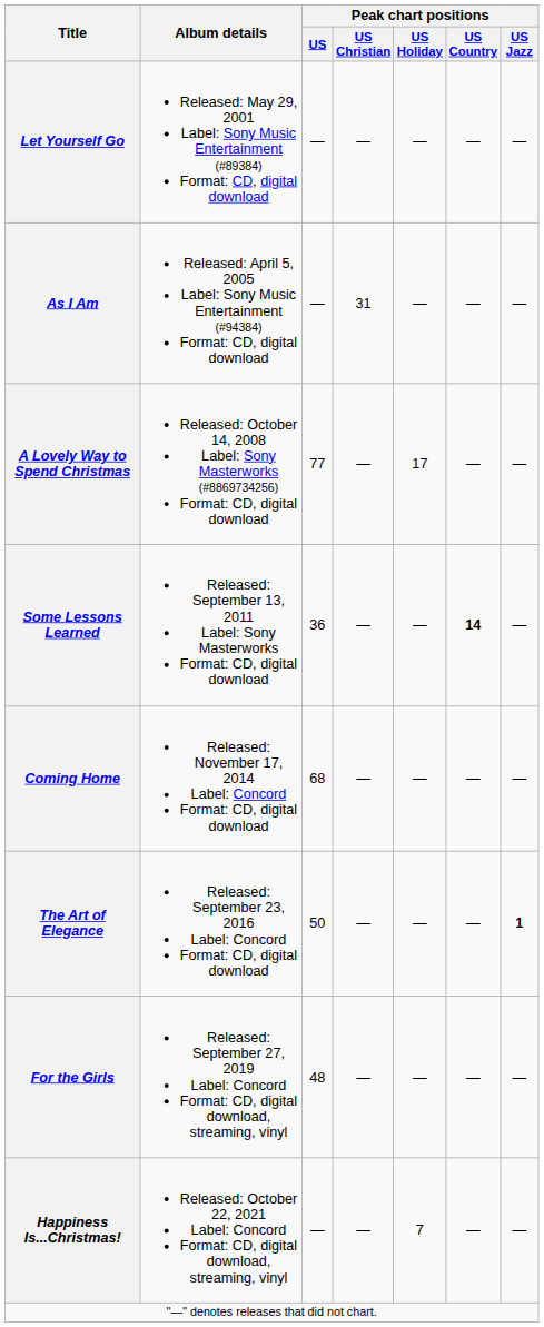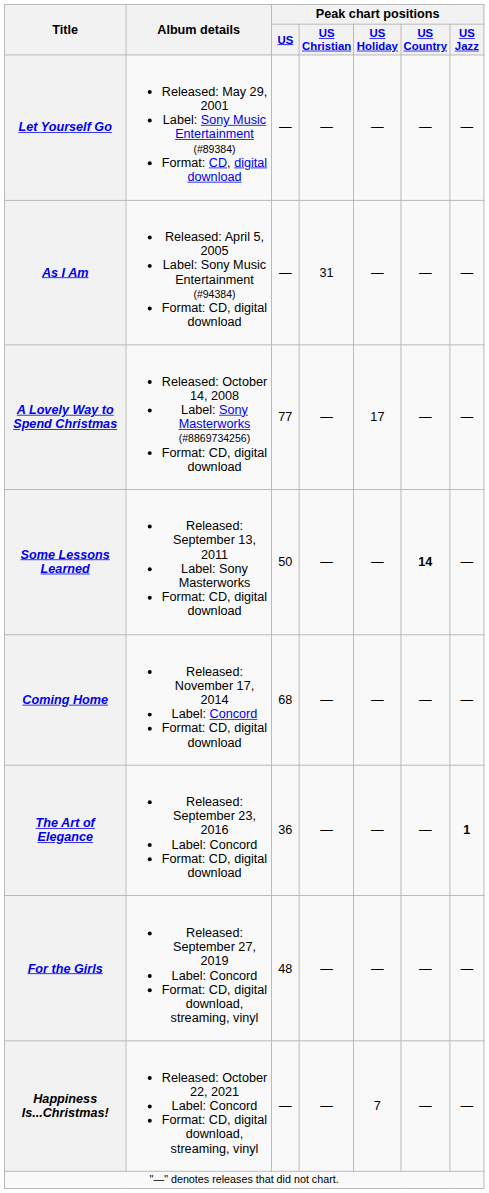Some Lessons Learned | Peak chart positions / US: 36 -> 50
The Art of Elegance | Peak chart positions / US: 50 -> 36
